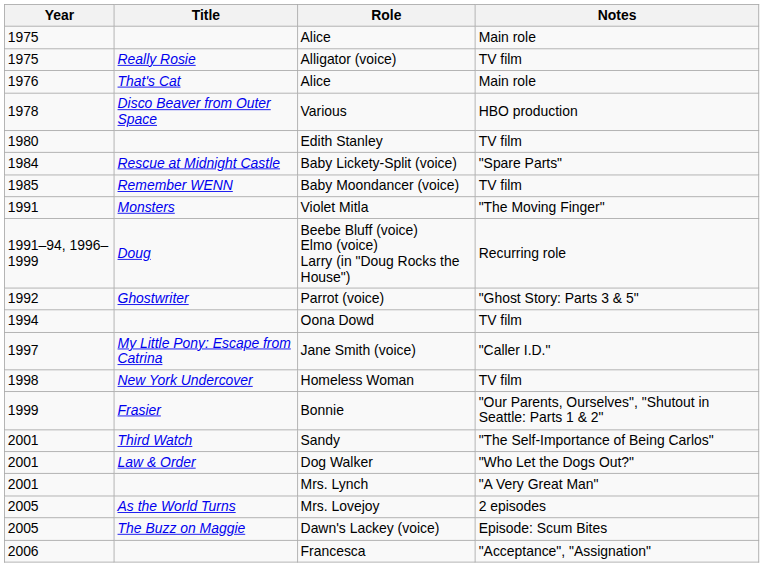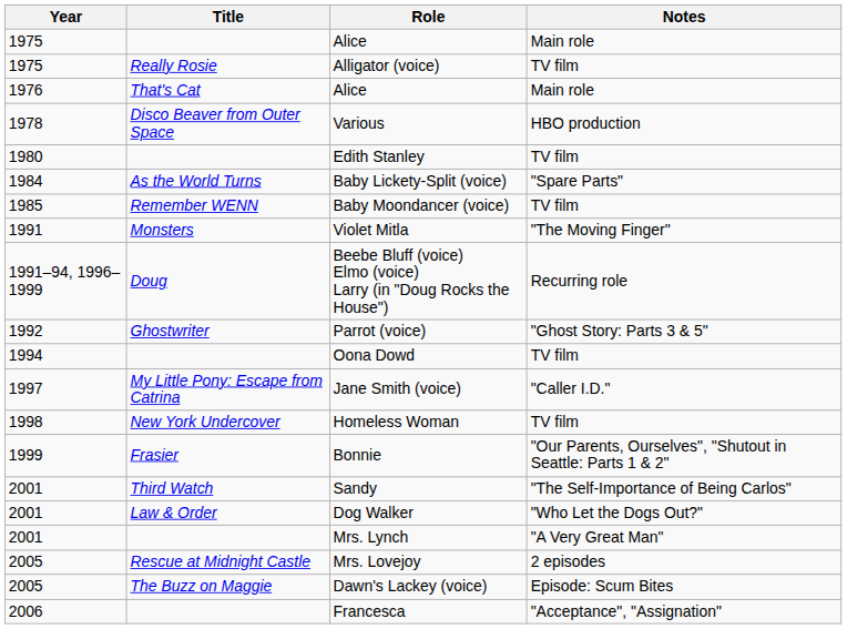Baby Lickety-Split (voice) | Title: Rescue at Midnight Castle -> As the World Turns
Mrs. Lovejoy | Title: As the World Turns -> Rescue at Midnight Castle
